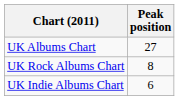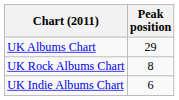UK Albums Chart | Peak position: 27 -> 29
